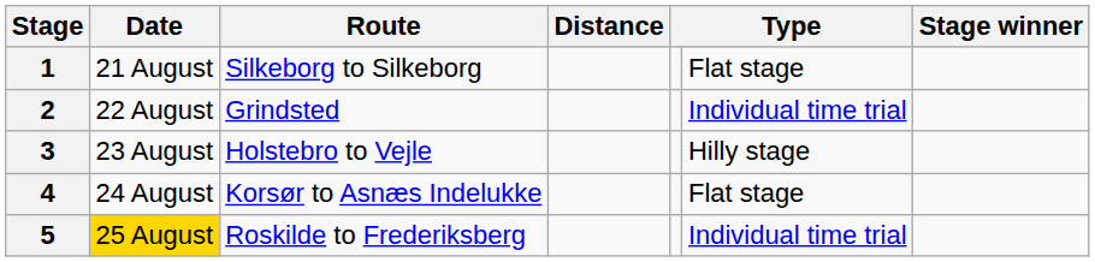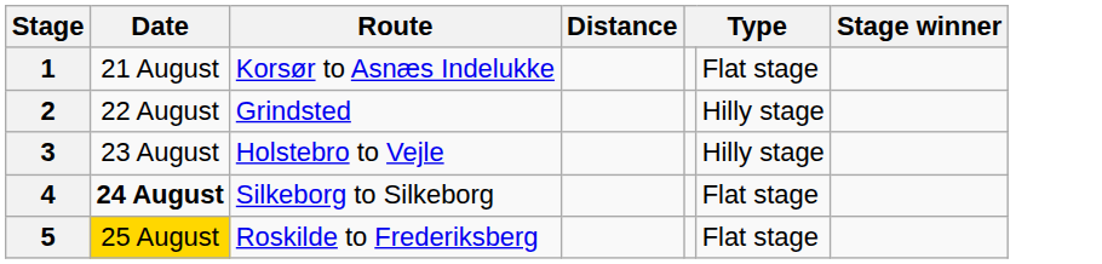1 | Route: Silkeborg to Silkeborg -> Korsør to Asnæs Indelukke
2 | column 6: Individual time trial -> Hilly stage
4 | Date: normal -> bold
4 | Route: Korsør to Asnæs Indelukke -> Silkeborg to Silkeborg
5 | column 6: Individual time trial -> Flat stage
